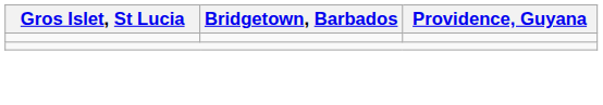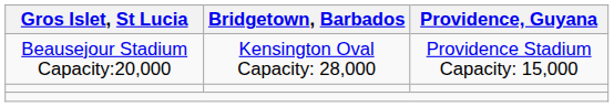+ row: Beausejour Stadium Capacity:20,000 | Kensington Oval Capacity: 28,000 | Providence Stadium Capacity: 15,000
